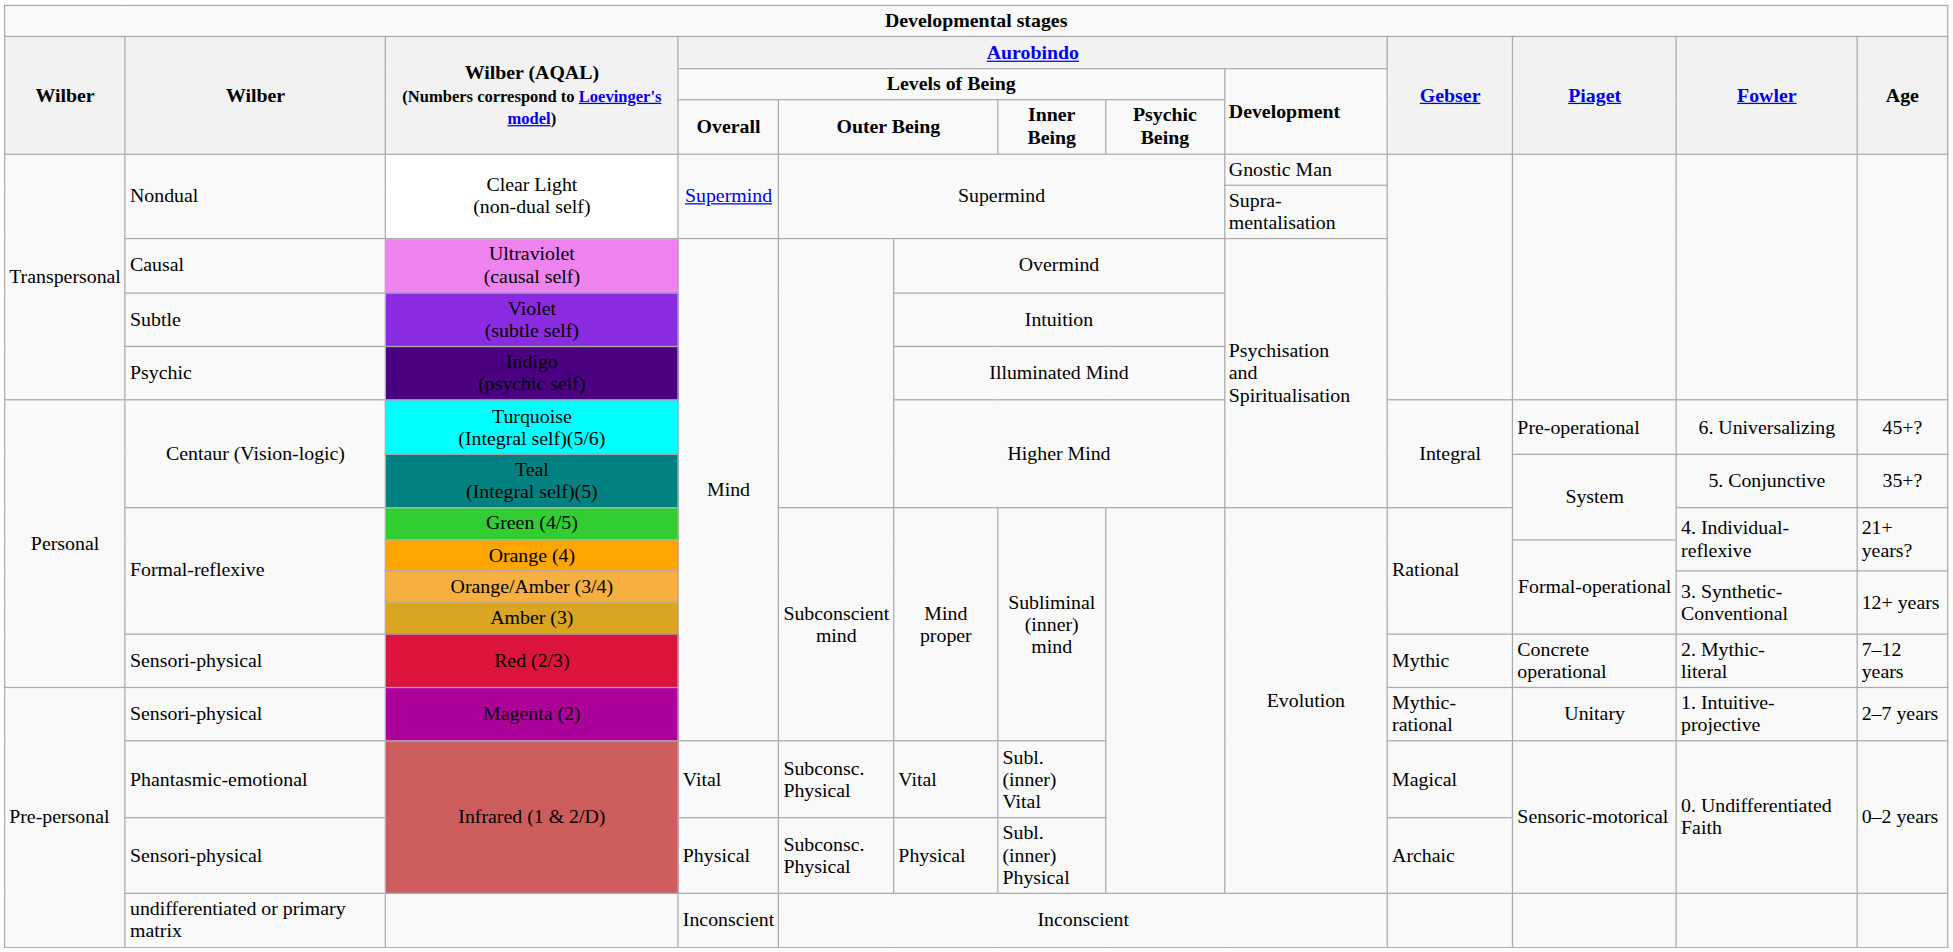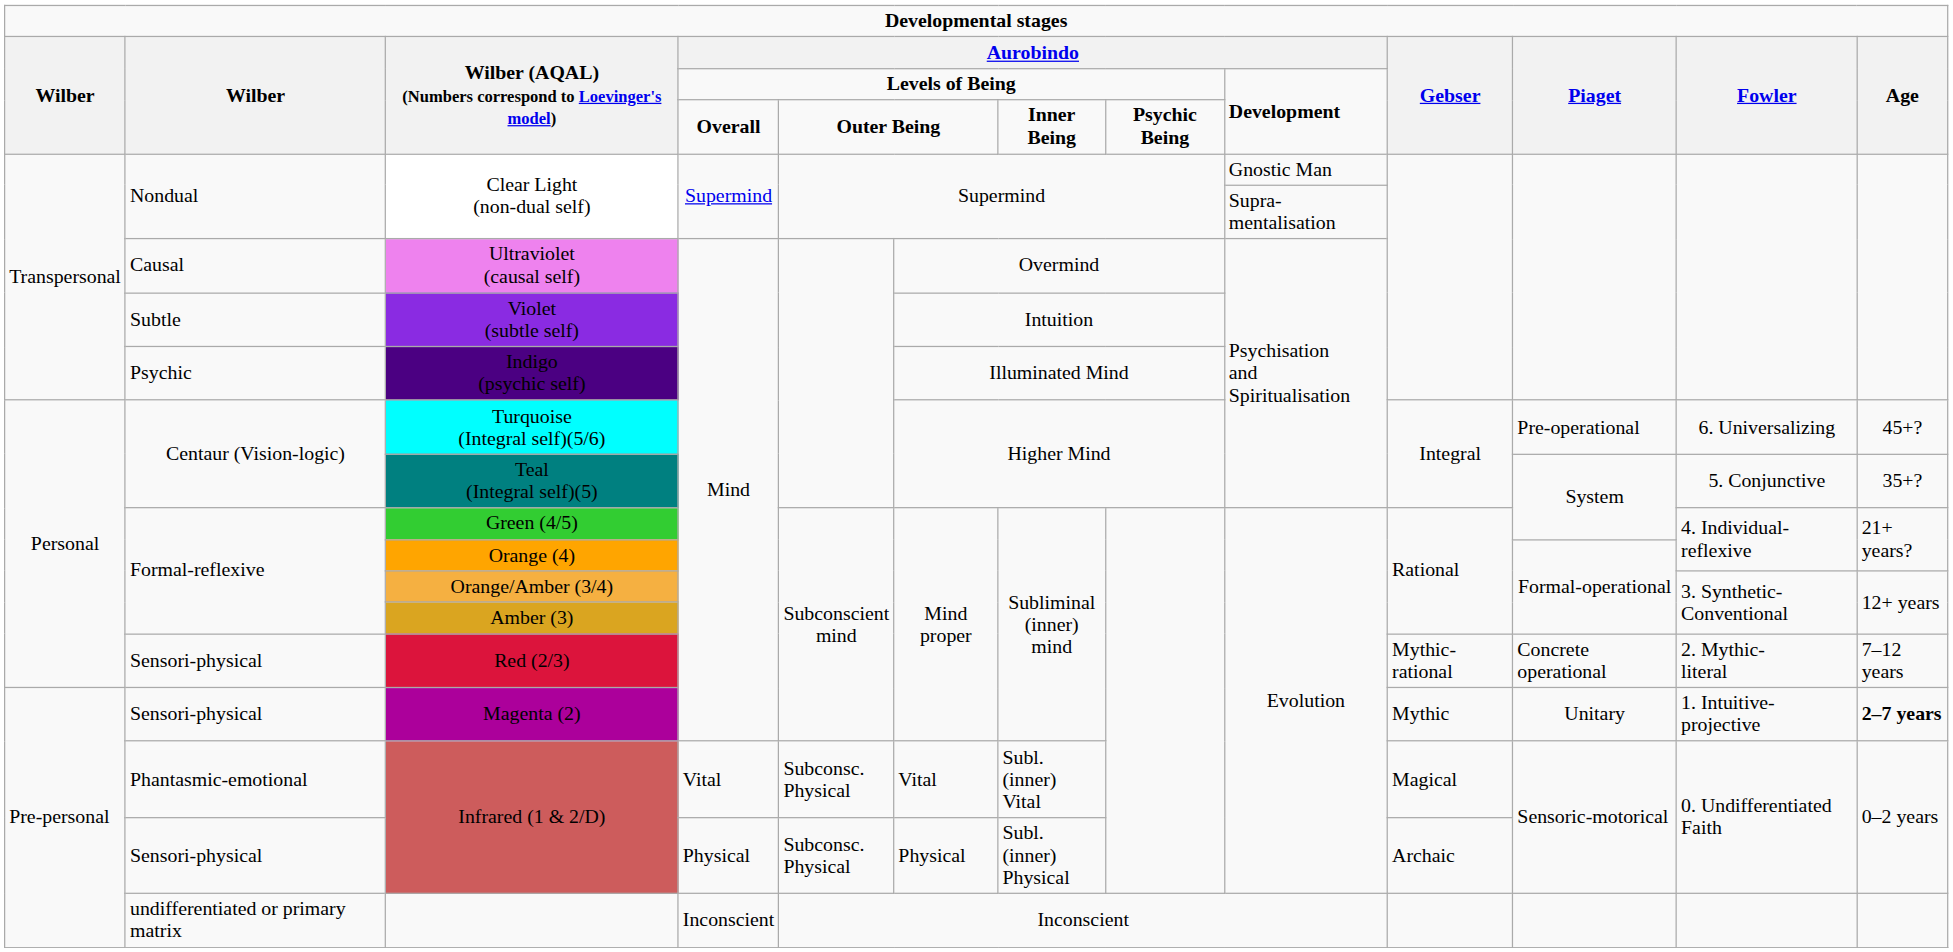Red (2/3) | Gebser: Mythic -> Mythic-rational
Magenta (2) | Gebser: Mythic-rational -> Mythic
Magenta (2) | Age: normal -> bold
